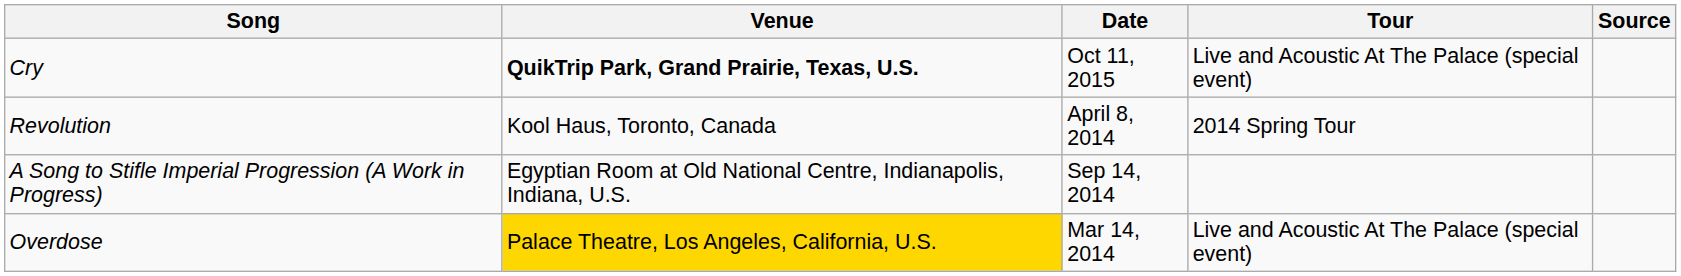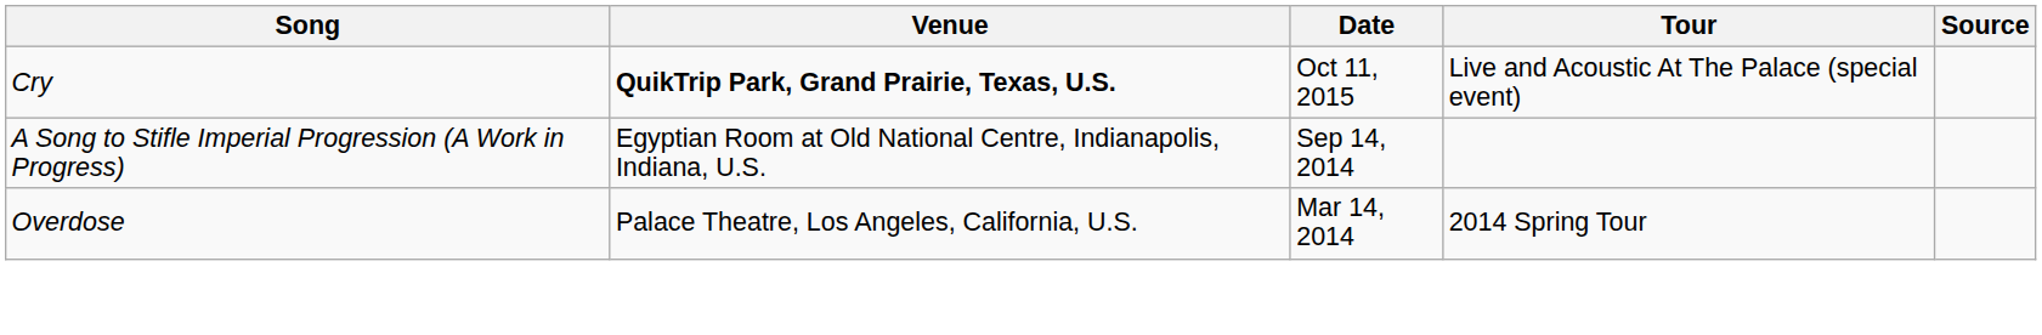- row: Revolution | Kool Haus, Toronto, Canada | April 8, 2014 | 2014 Spring Tour
Overdose | Venue: gold background -> no background
Overdose | Tour: Live and Acoustic At The Palace (special event) -> 2014 Spring Tour
